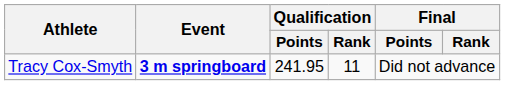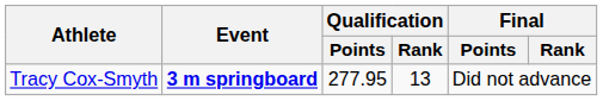Tracy Cox-Smyth | Qualification / Points: 241.95 -> 277.95
Tracy Cox-Smyth | Qualification / Rank: 11 -> 13
